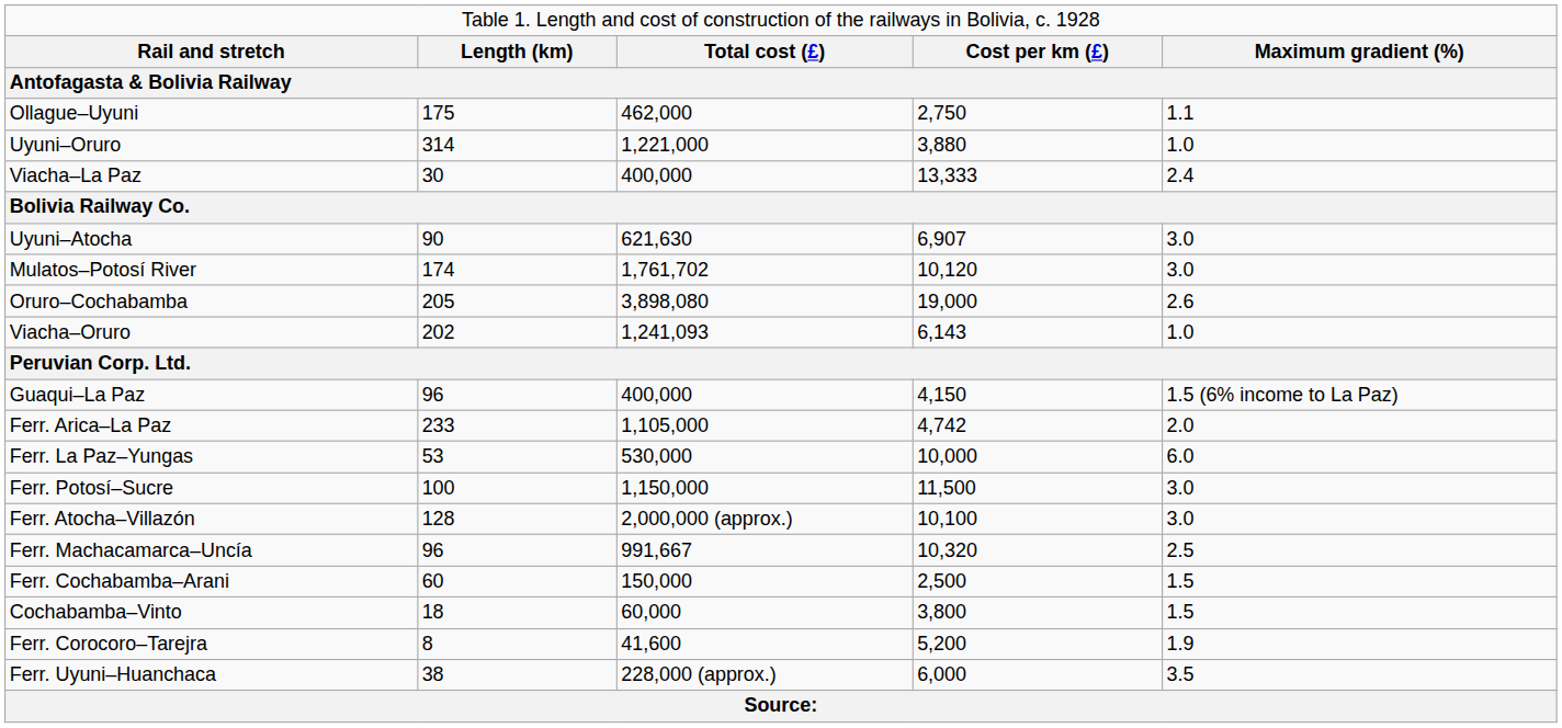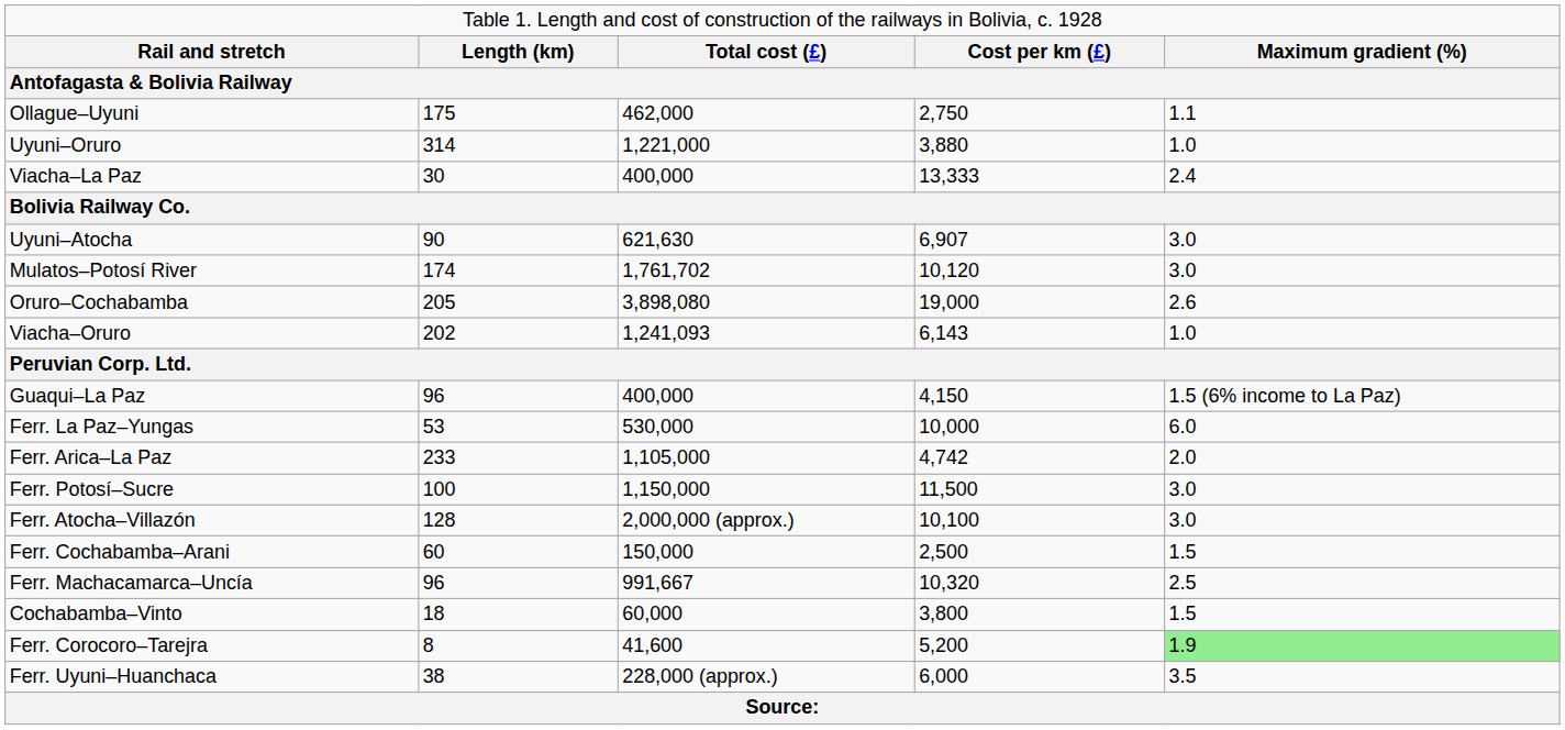rows swapped: Ferr. Arica–La Paz <-> Ferr. La Paz–Yungas
rows swapped: Ferr. Machacamarca–Uncía <-> Ferr. Cochabamba–Arani
Ferr. Corocoro–Tarejra | column 5: no background -> lightgreen background
